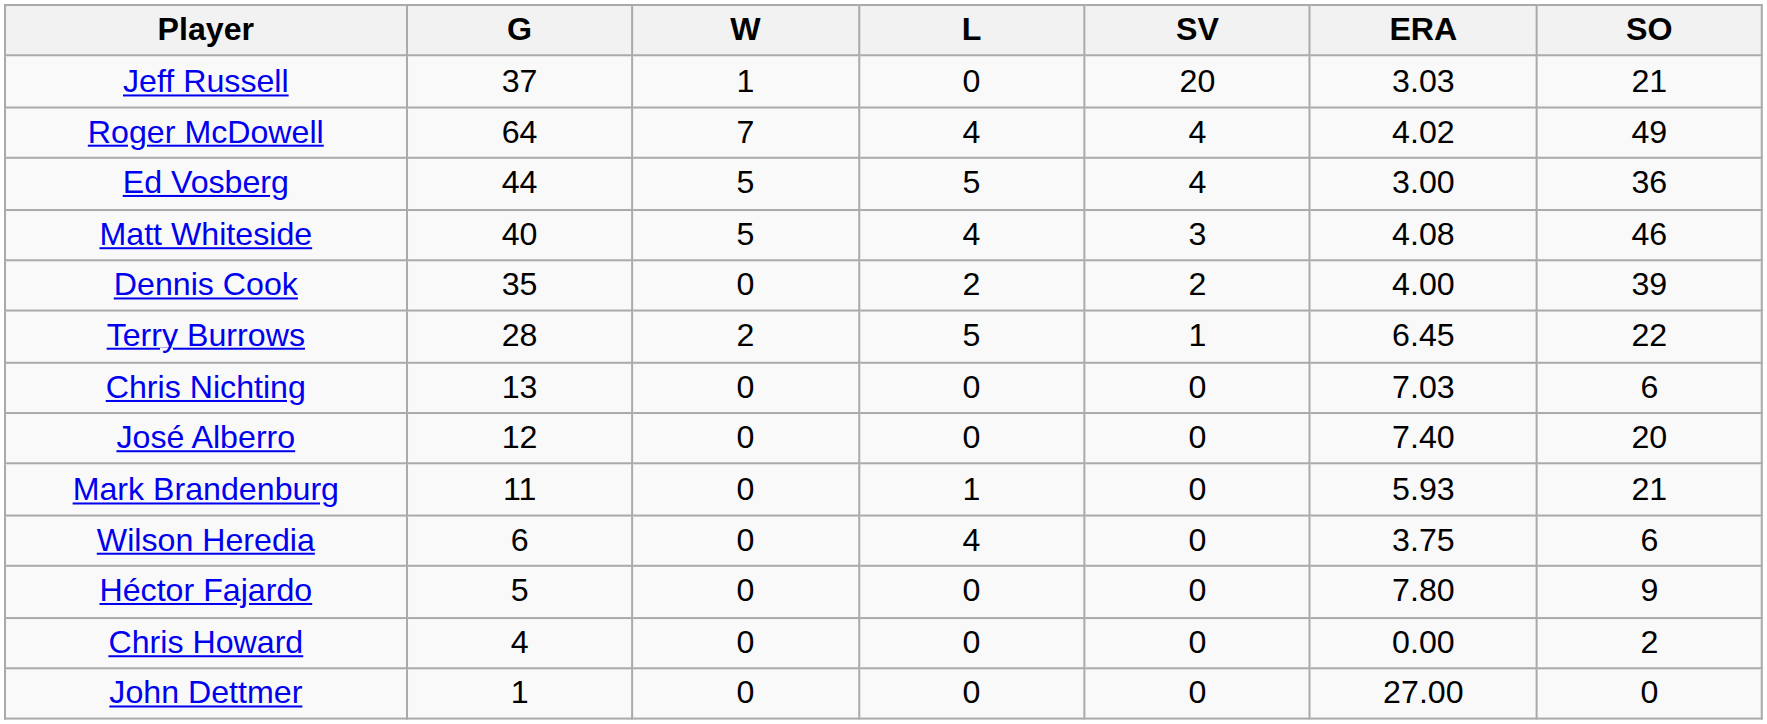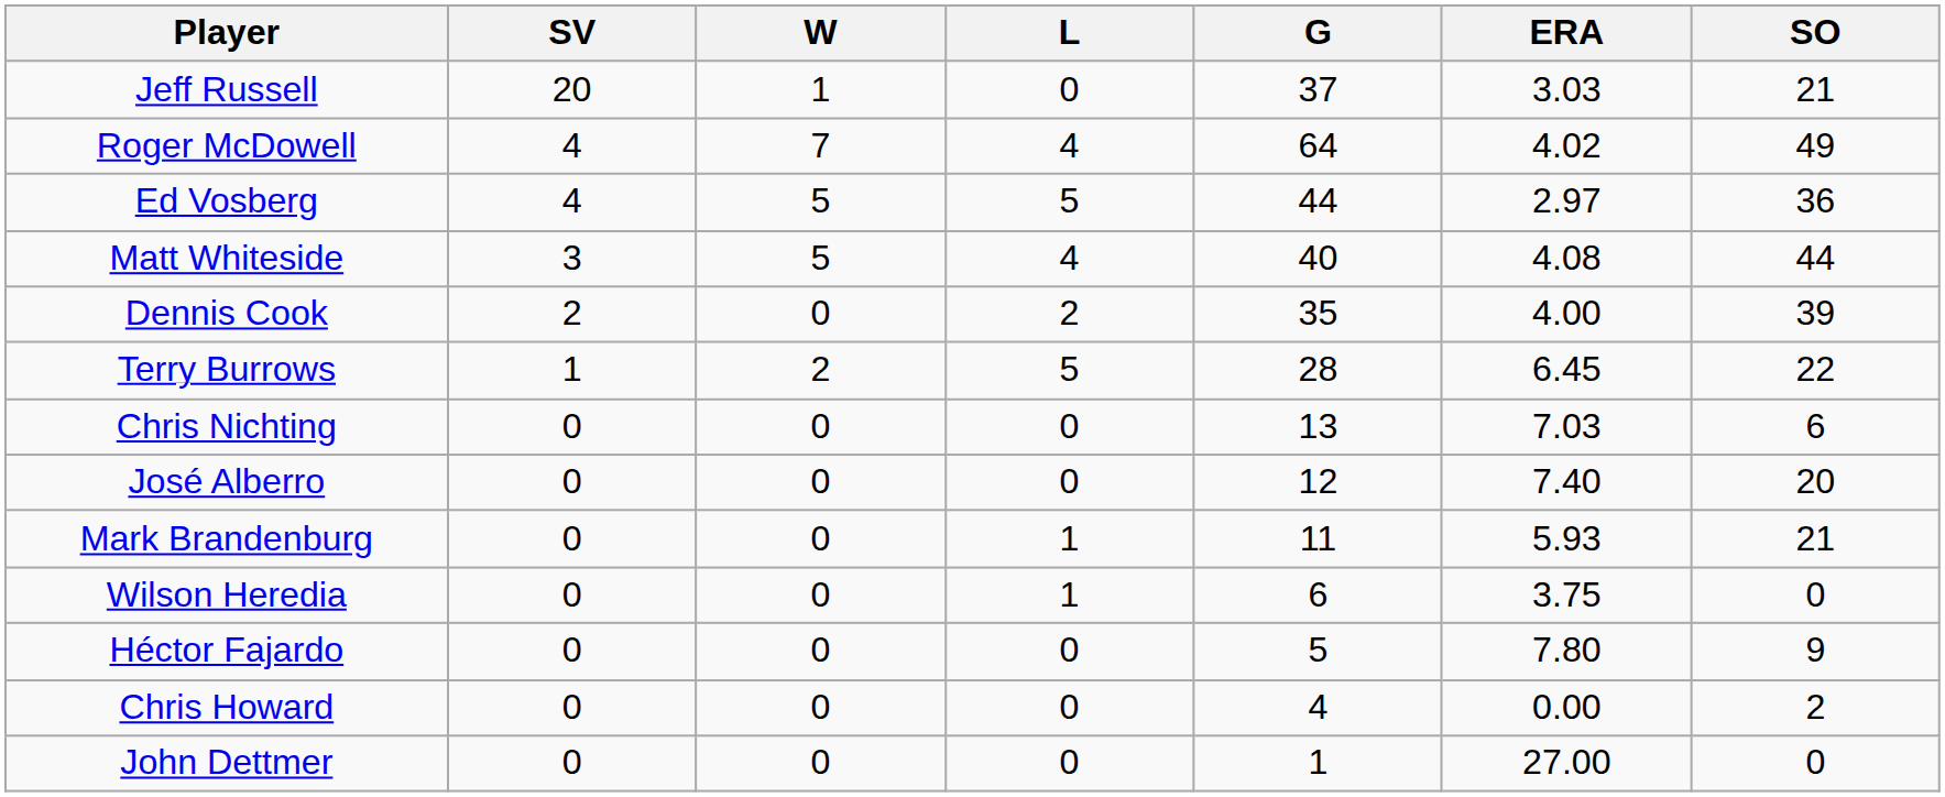columns swapped: G <-> SV
Ed Vosberg | ERA: 3.00 -> 2.97
Matt Whiteside | SO: 46 -> 44
Wilson Heredia | L: 4 -> 1
Wilson Heredia | SO: 6 -> 0
